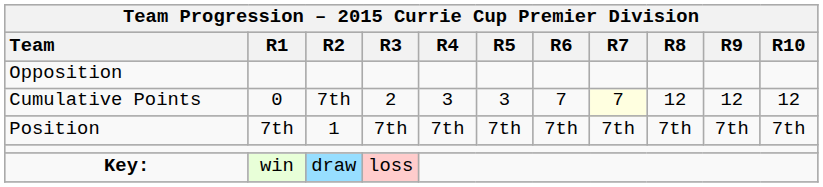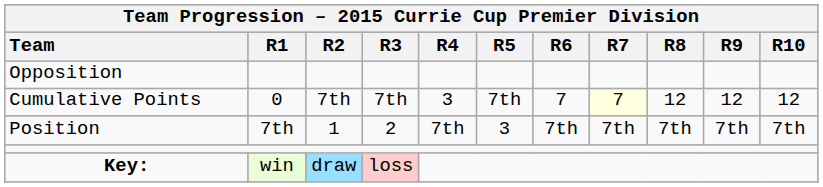Cumulative Points | Team Progression – 2015 Currie Cup Premier Division / R3: 2 -> 7th
Cumulative Points | Team Progression – 2015 Currie Cup Premier Division / R5: 3 -> 7th
Position | Team Progression – 2015 Currie Cup Premier Division / R3: 7th -> 2
Position | Team Progression – 2015 Currie Cup Premier Division / R5: 7th -> 3
